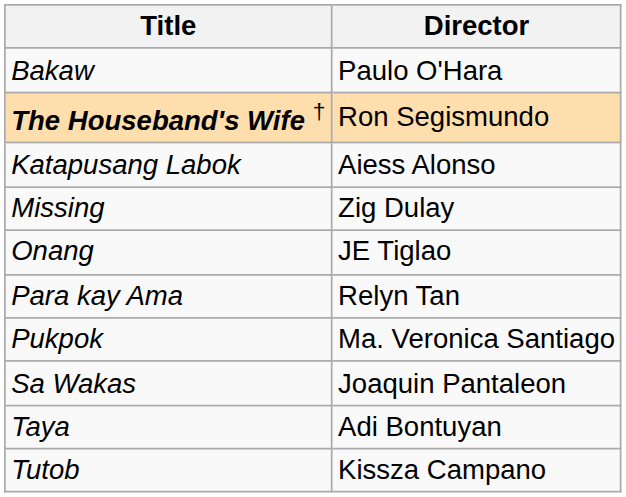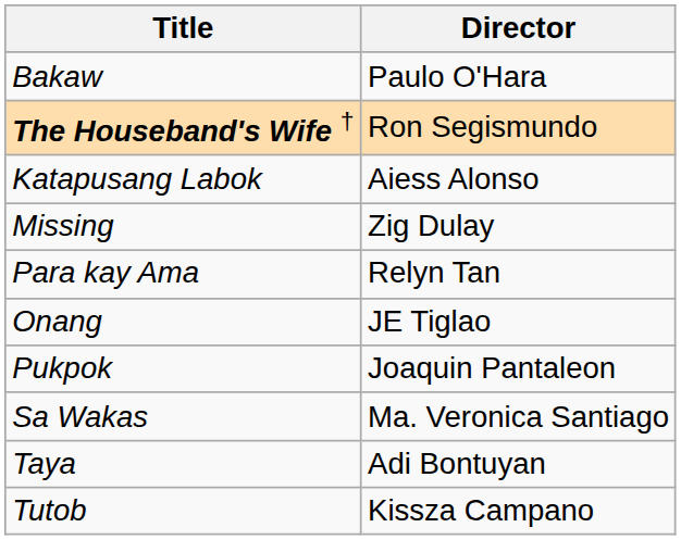rows swapped: Onang <-> Para kay Ama
Pukpok | Director: Ma. Veronica Santiago -> Joaquin Pantaleon
Sa Wakas | Director: Joaquin Pantaleon -> Ma. Veronica Santiago
